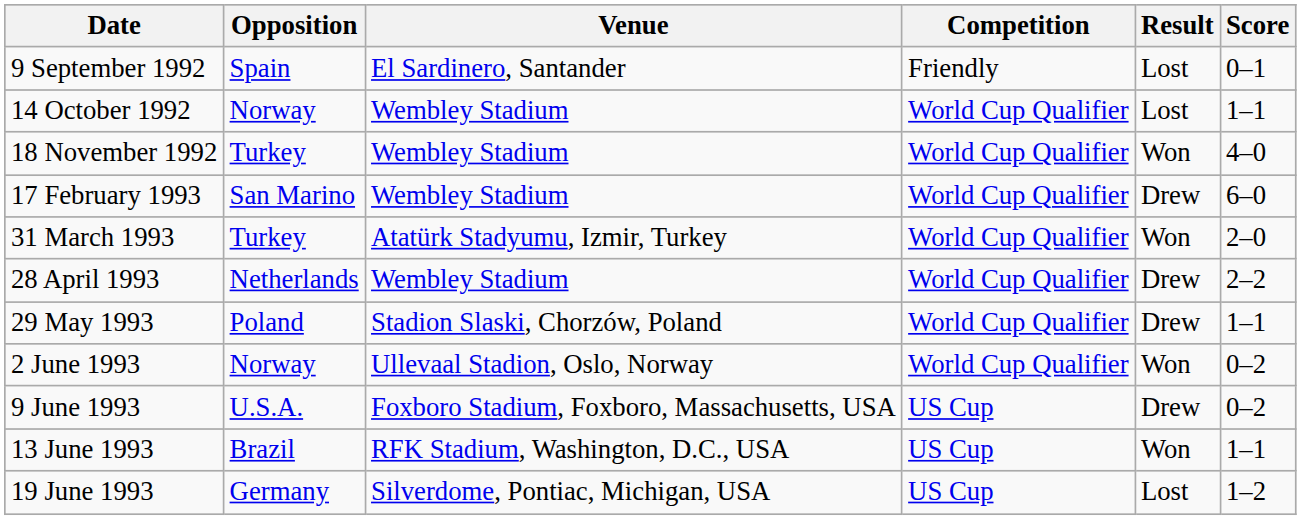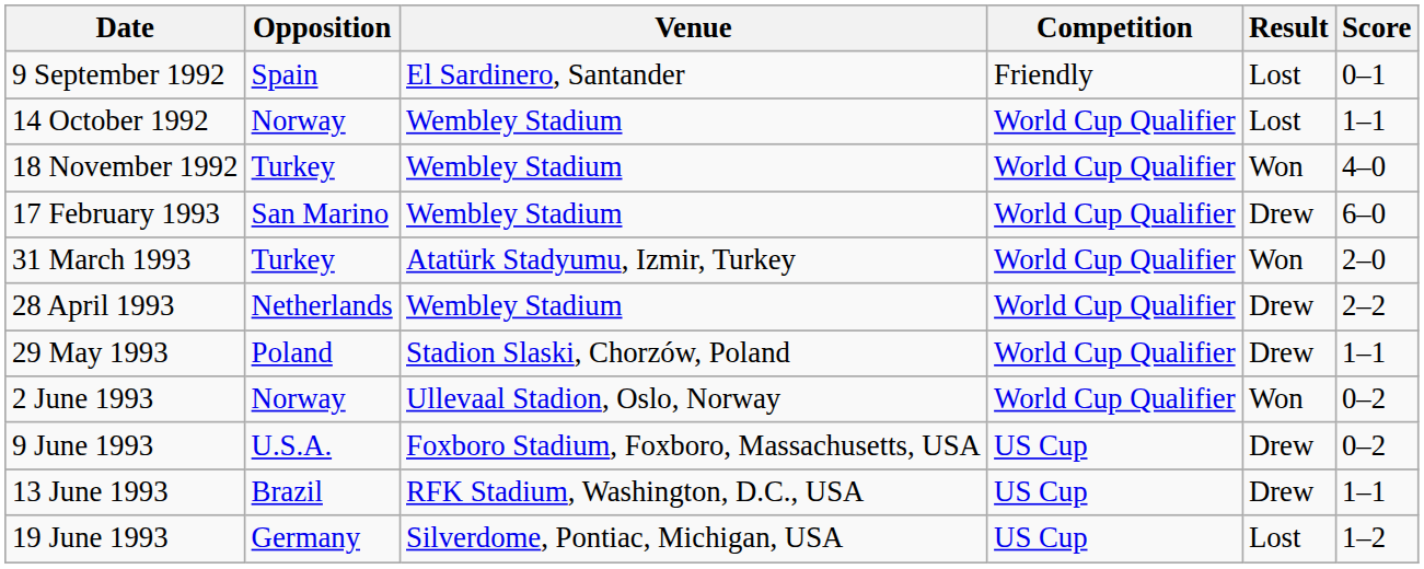13 June 1993 | Result: Won -> Drew
